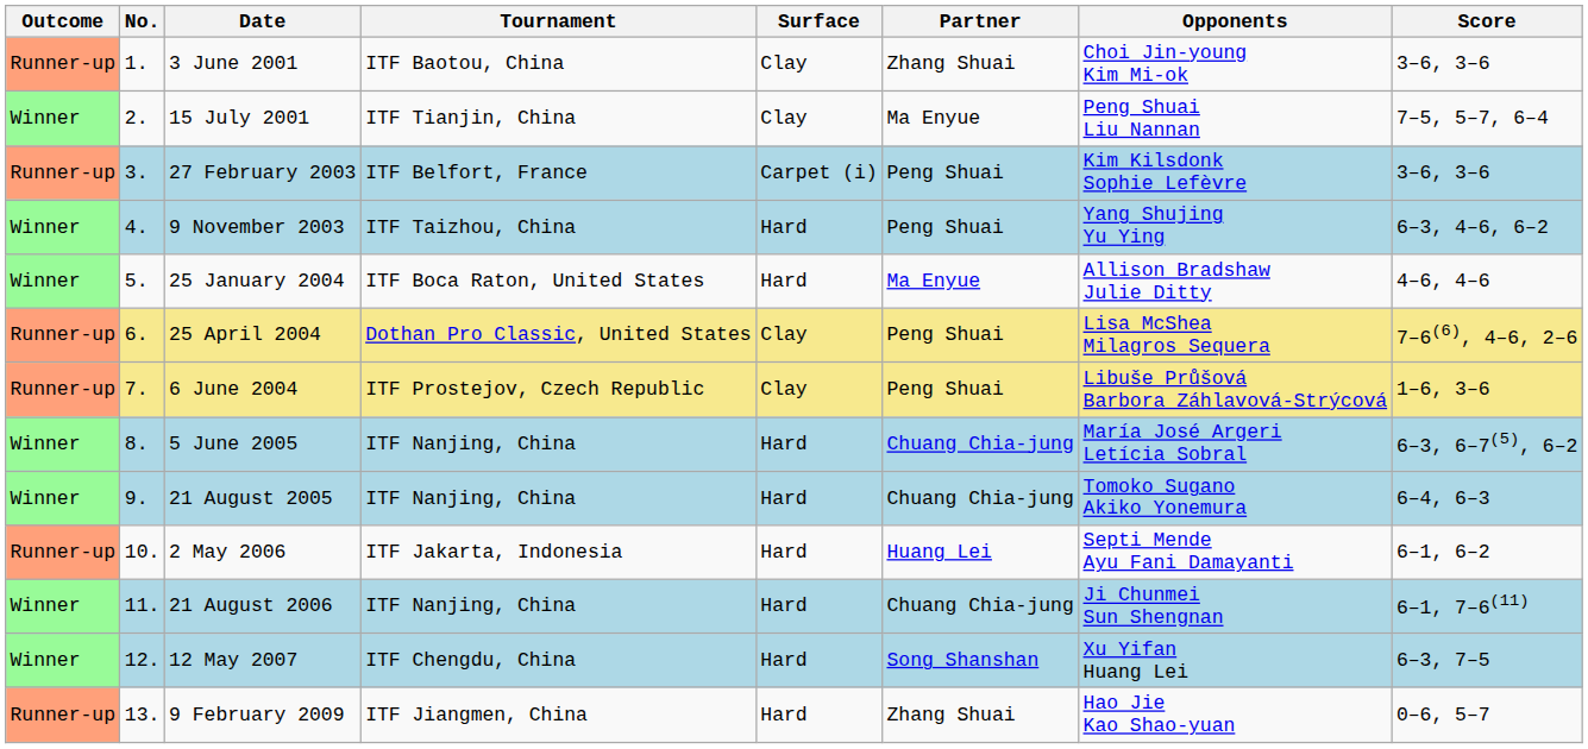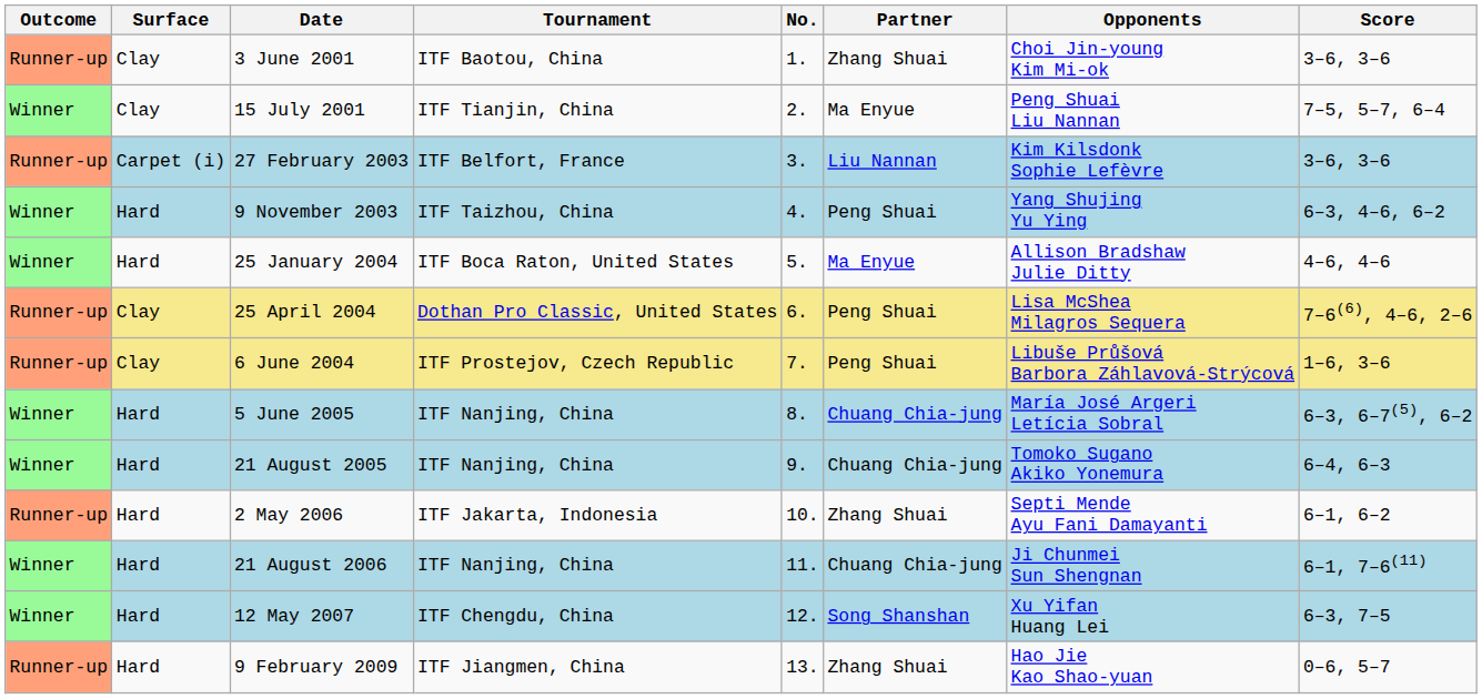columns swapped: No. <-> Surface
27 February 2003 | Partner: Peng Shuai -> Liu Nannan
2 May 2006 | Partner: Huang Lei -> Zhang Shuai
